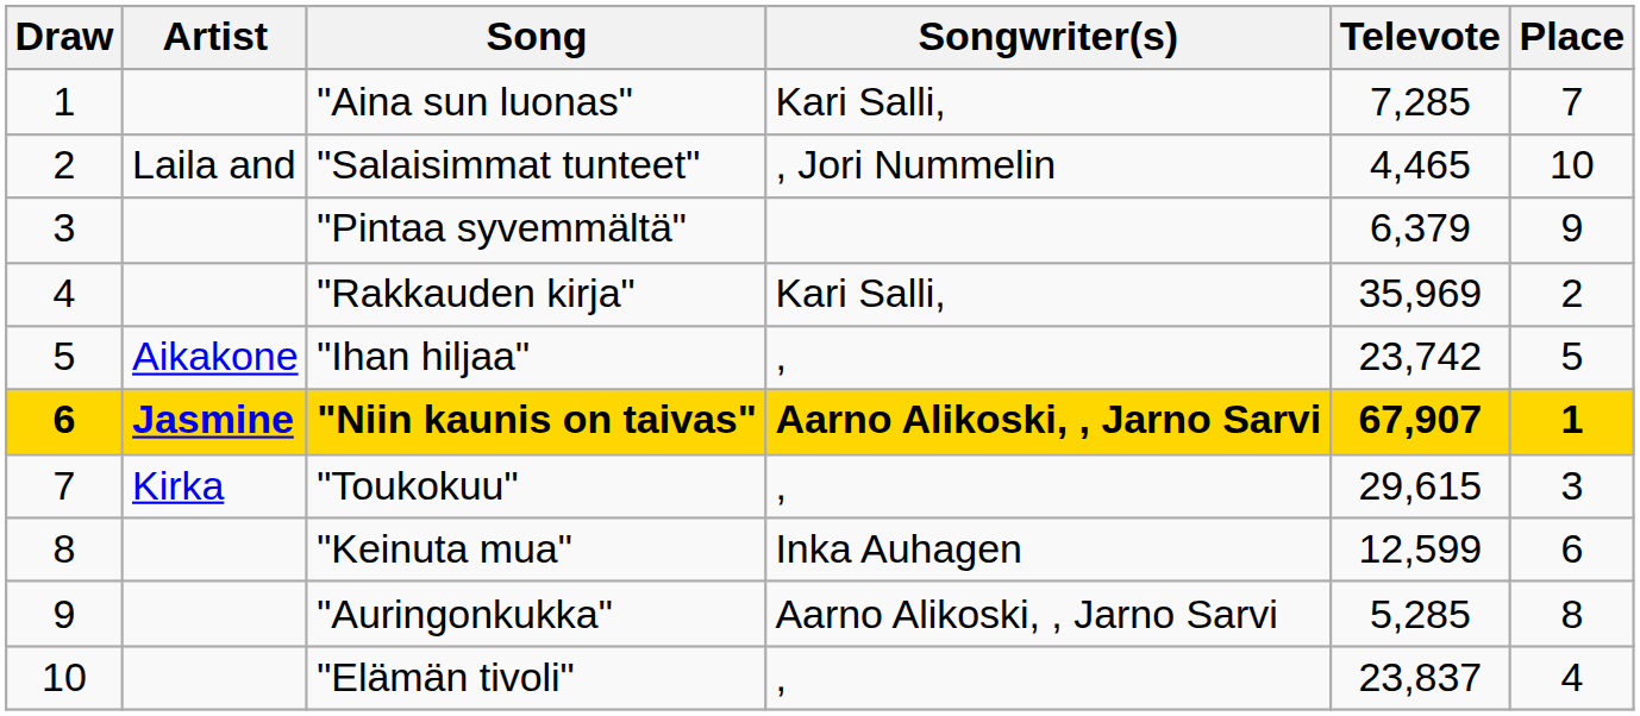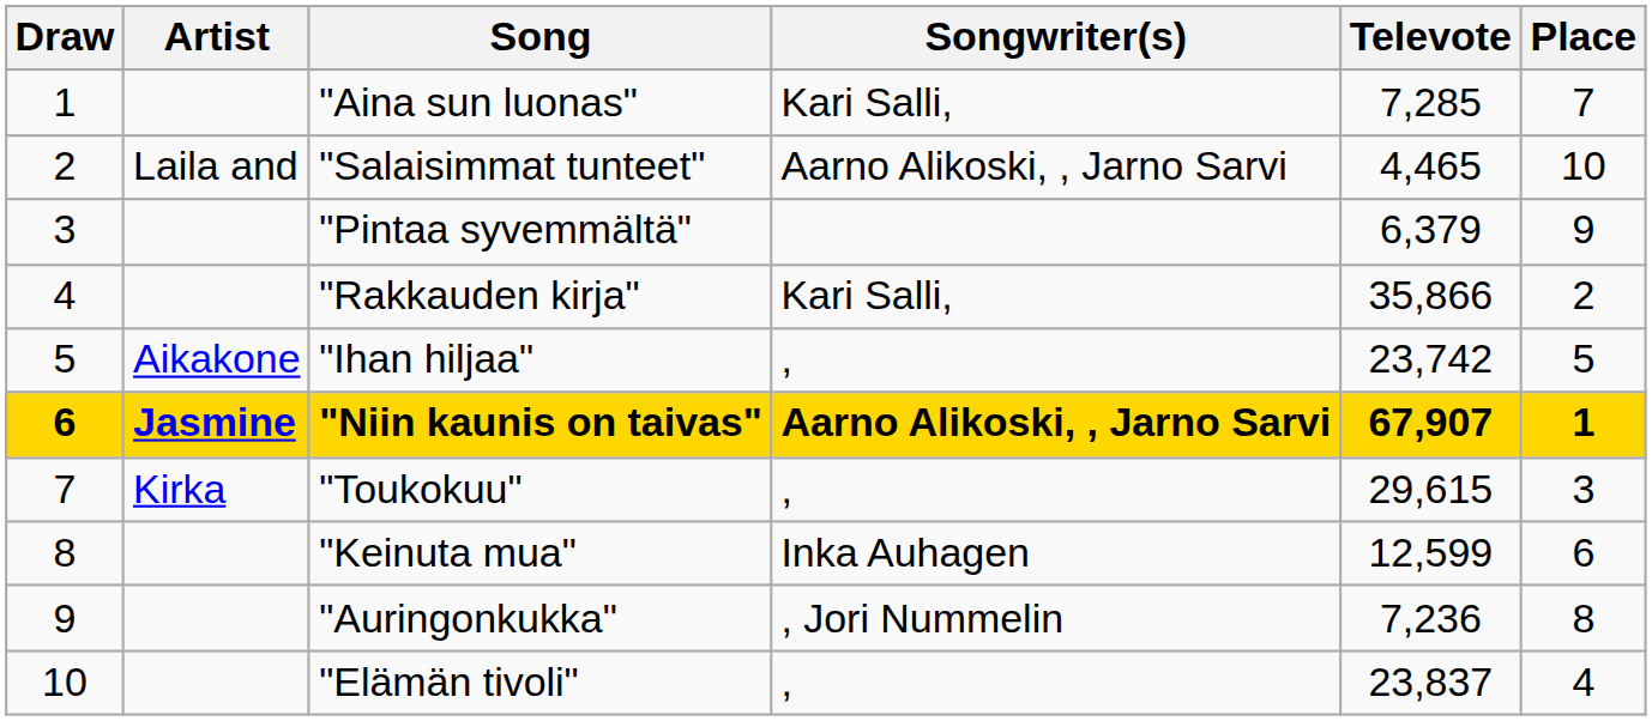"Salaisimmat tunteet" | Songwriter(s): , Jori Nummelin -> Aarno Alikoski, , Jarno Sarvi
"Rakkauden kirja" | Televote: 35,969 -> 35,866
"Auringonkukka" | Songwriter(s): Aarno Alikoski, , Jarno Sarvi -> , Jori Nummelin
"Auringonkukka" | Televote: 5,285 -> 7,236
